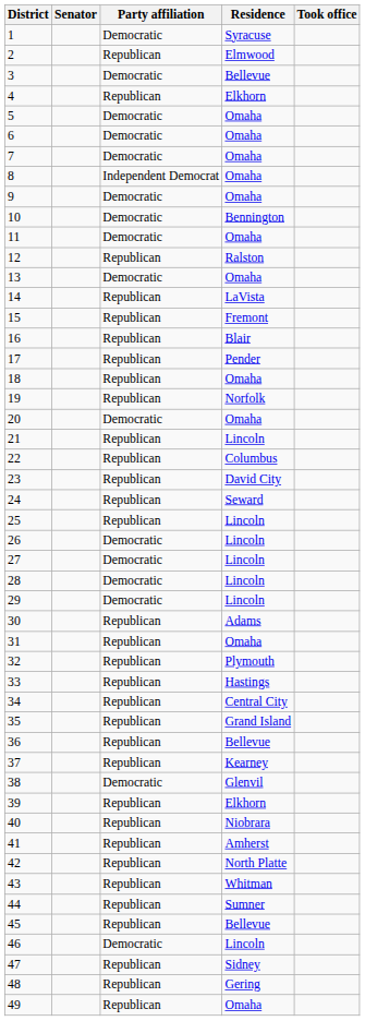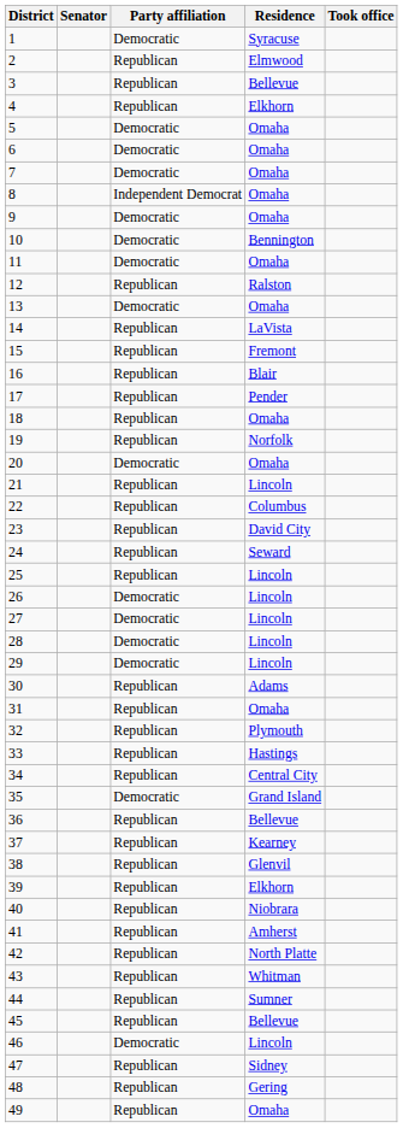3 | Party affiliation: Democratic -> Republican
35 | Party affiliation: Republican -> Democratic
38 | Party affiliation: Democratic -> Republican
